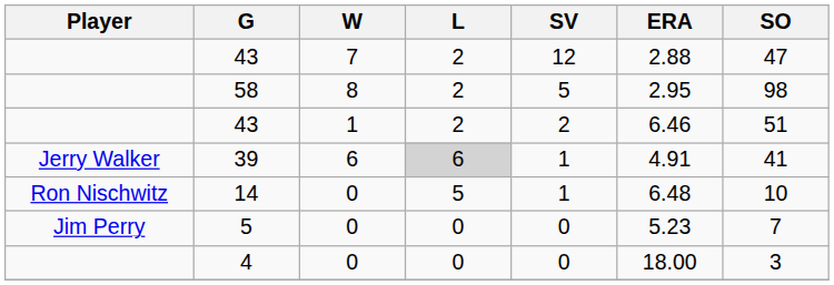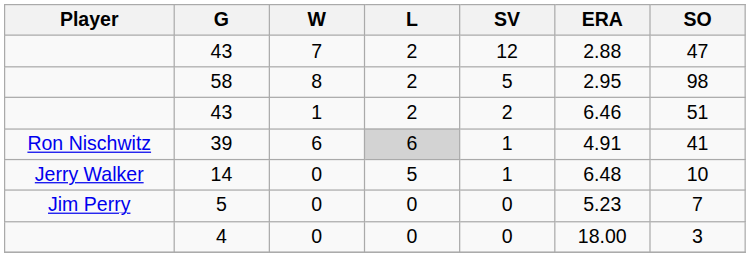39 | Player: Jerry Walker -> Ron Nischwitz
14 | Player: Ron Nischwitz -> Jerry Walker
